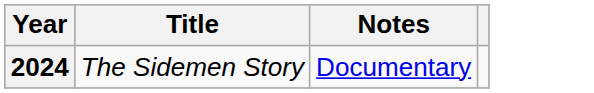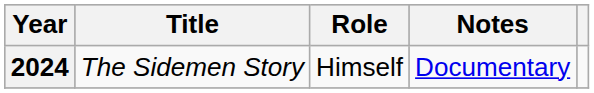+ column: Role | Himself
